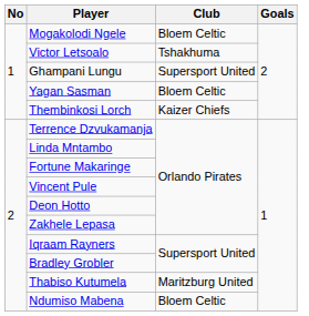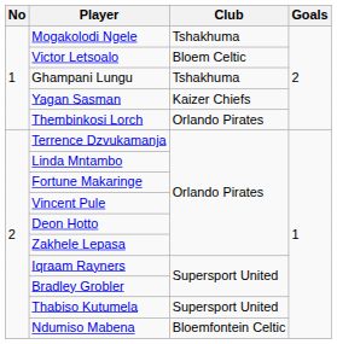Mogakolodi Ngele | Club: Bloem Celtic -> Tshakhuma
Victor Letsoalo | Club: Tshakhuma -> Bloem Celtic
Ghampani Lungu | Club: Supersport United -> Tshakhuma
Yagan Sasman | Club: Bloem Celtic -> Kaizer Chiefs
Thembinkosi Lorch | Club: Kaizer Chiefs -> Orlando Pirates
Thabiso Kutumela | Club: Maritzburg United -> Supersport United
Ndumiso Mabena | Club: Bloem Celtic -> Bloemfontein Celtic
